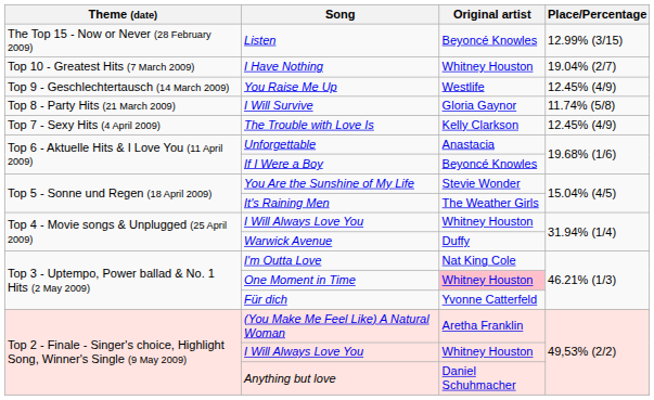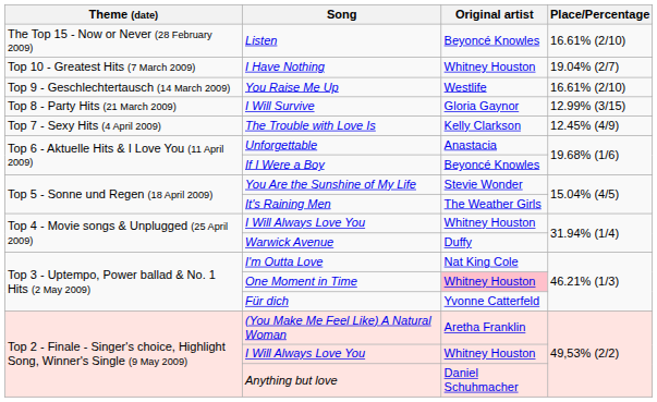Listen | Place/Percentage: 12.99% (3/15) -> 16.61% (2/10)
You Raise Me Up | Place/Percentage: 12.45% (4/9) -> 16.61% (2/10)
I Will Survive | Place/Percentage: 11.74% (5/8) -> 12.99% (3/15)
